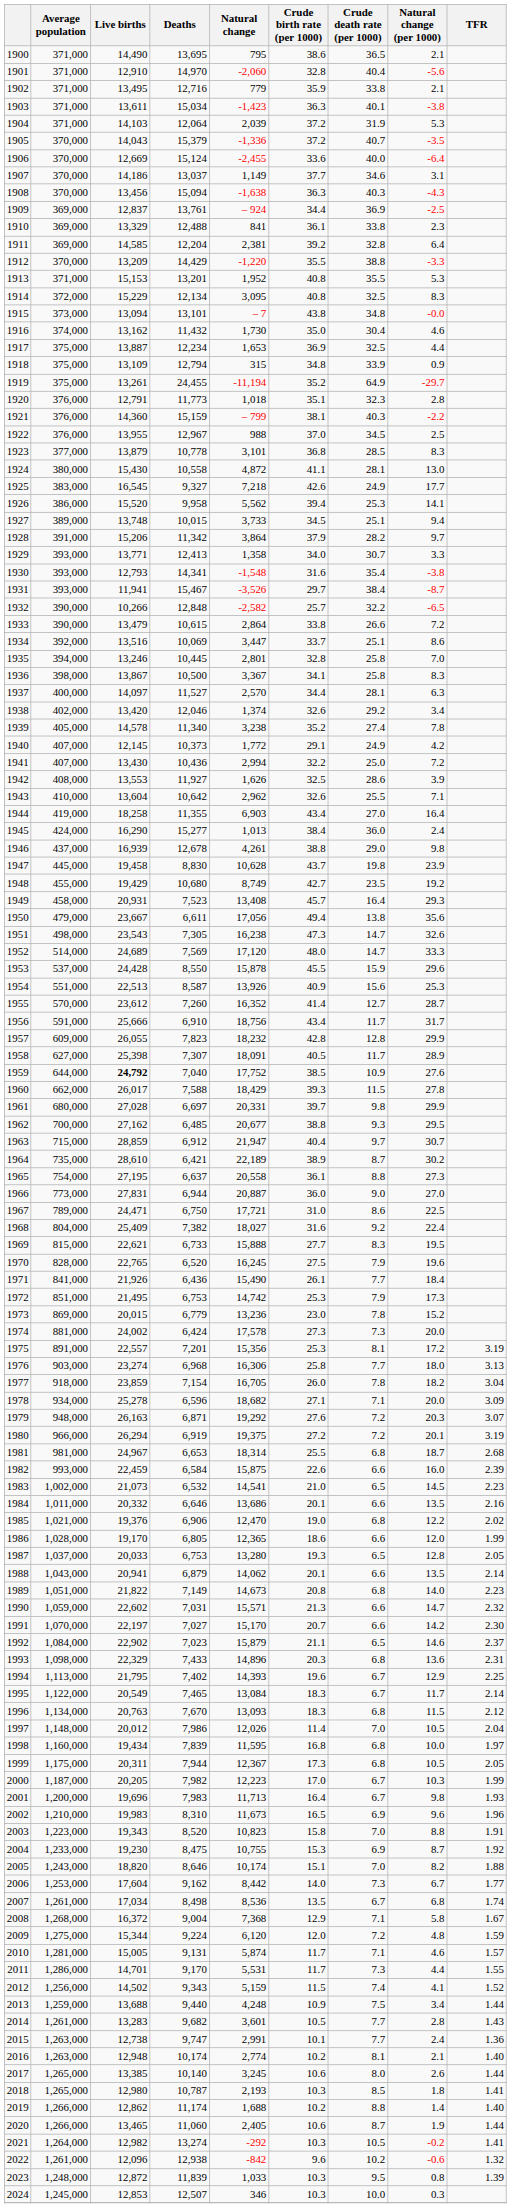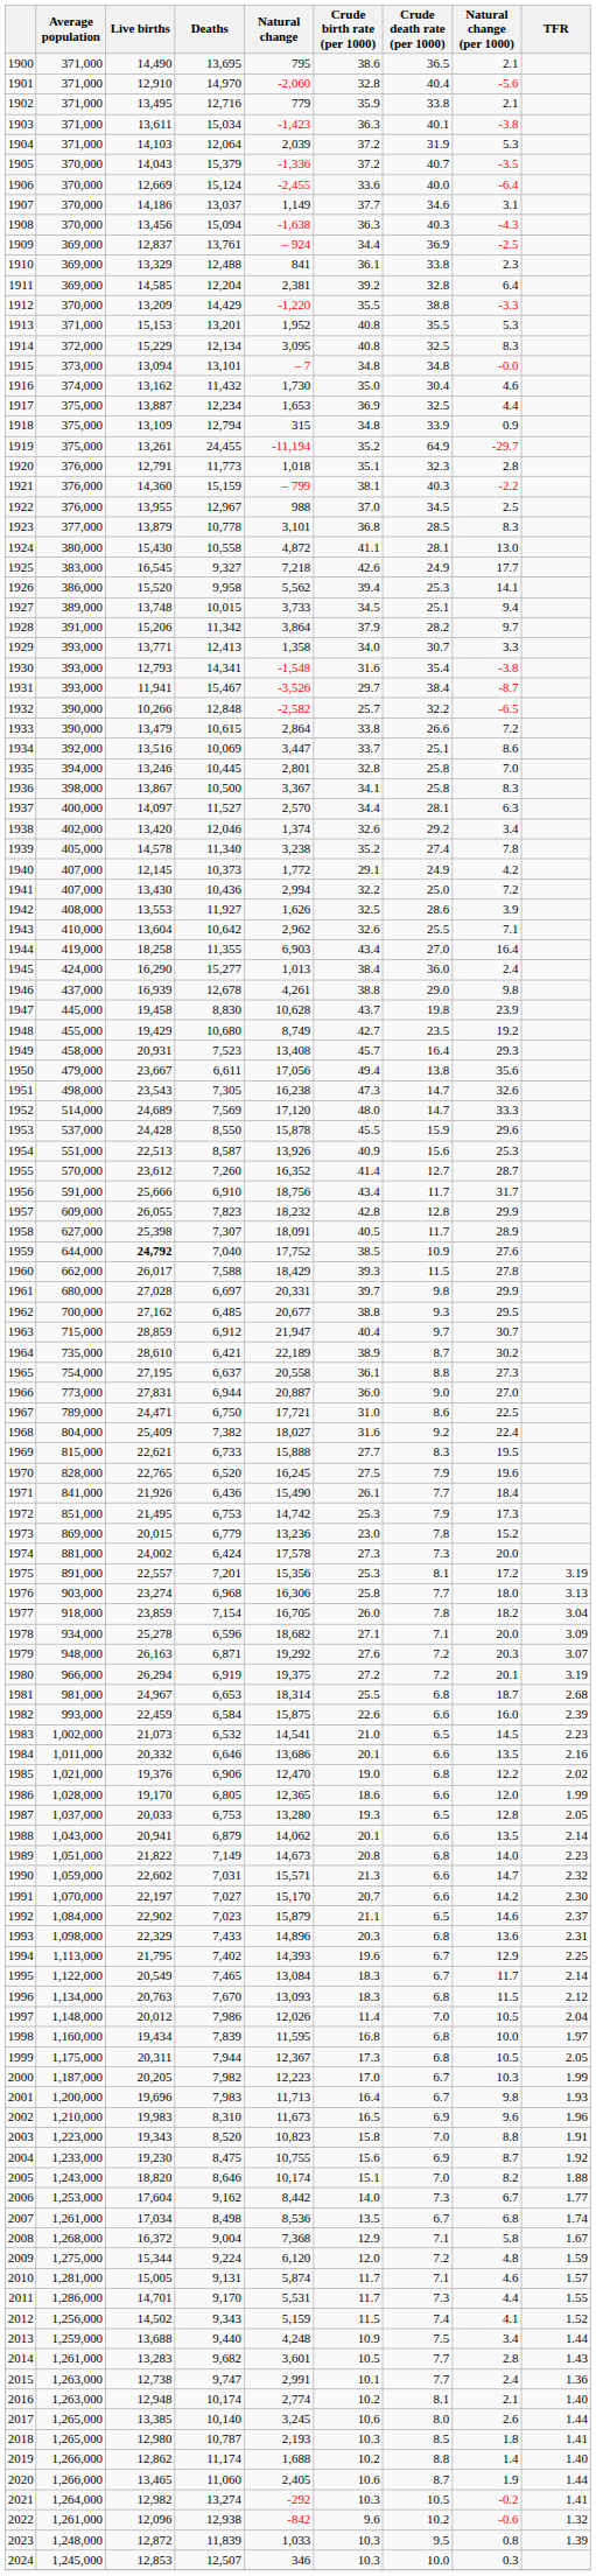1915 | Crude birth rate (per 1000): 43.8 -> 34.8
2004 | Crude birth rate (per 1000): 15.3 -> 15.6
